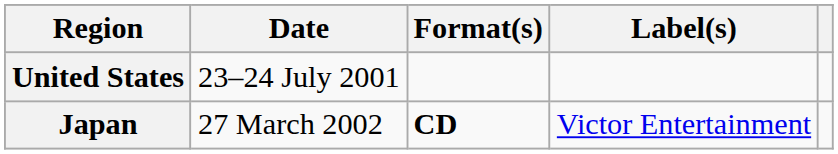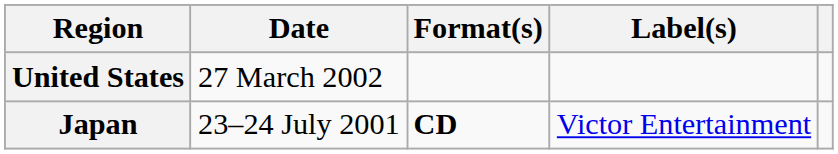United States | Date: 23–24 July 2001 -> 27 March 2002
Japan | Date: 27 March 2002 -> 23–24 July 2001
